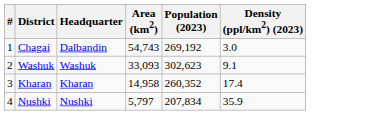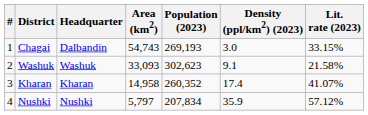+ column: Lit. rate (2023) | 33.15% | 21.58% | 41.07% | 57.12%
Chagai | Population (2023): 269,192 -> 269,193
